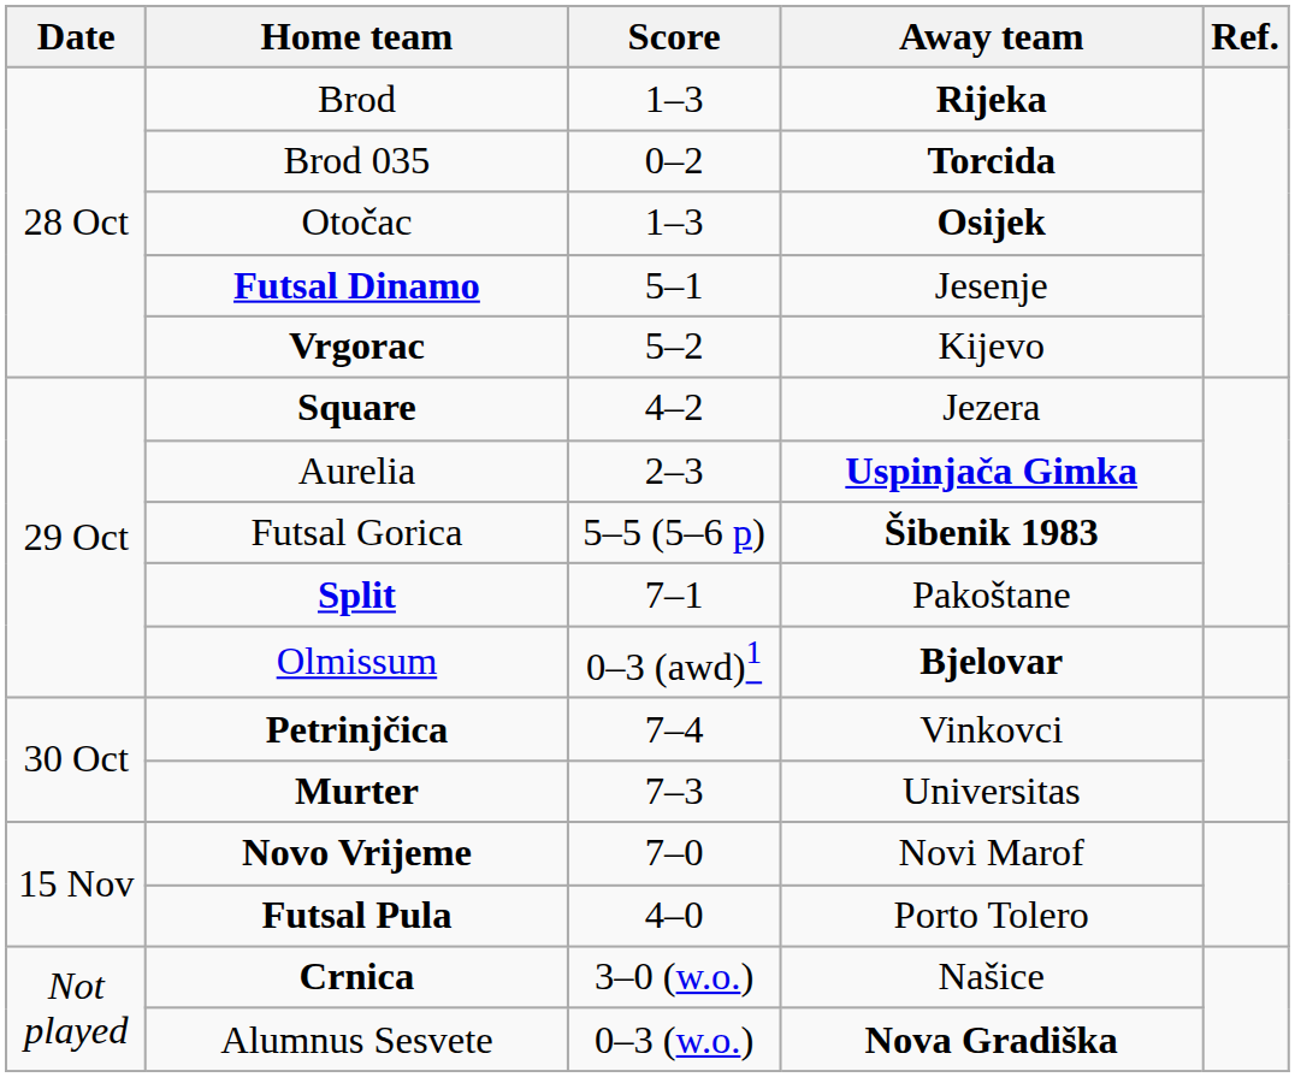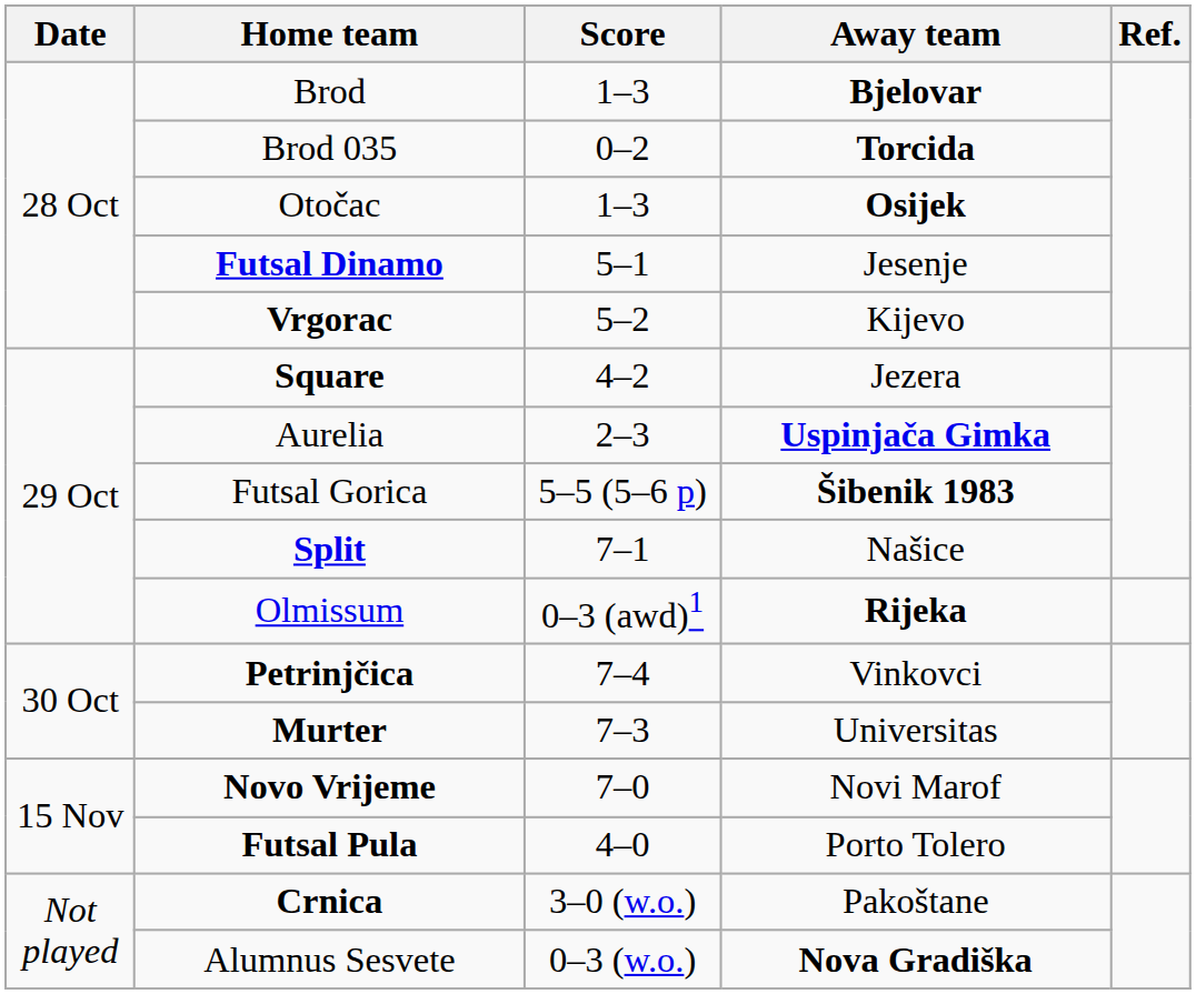Brod | Away team: Rijeka -> Bjelovar
Split | Away team: Pakoštane -> Našice
Olmissum | Away team: Bjelovar -> Rijeka
Crnica | Away team: Našice -> Pakoštane
